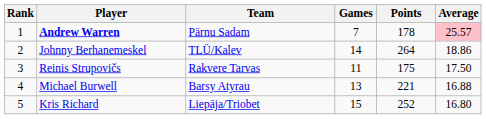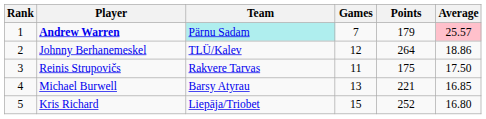Andrew Warren | Team: no background -> paleturquoise background
Andrew Warren | Points: 178 -> 179
Johnny Berhanemeskel | Games: 14 -> 12
Michael Burwell | Average: 16.88 -> 16.85
